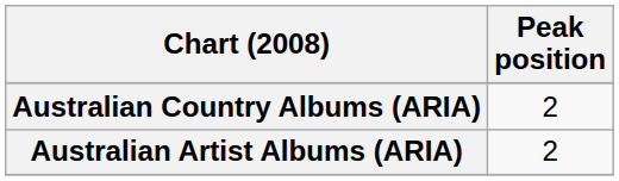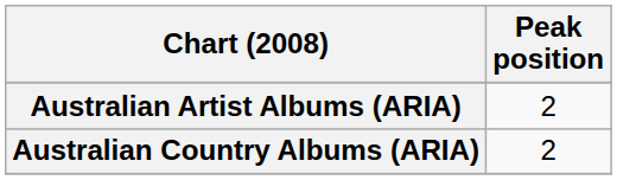rows swapped: Australian Country Albums (ARIA) <-> Australian Artist Albums (ARIA)
